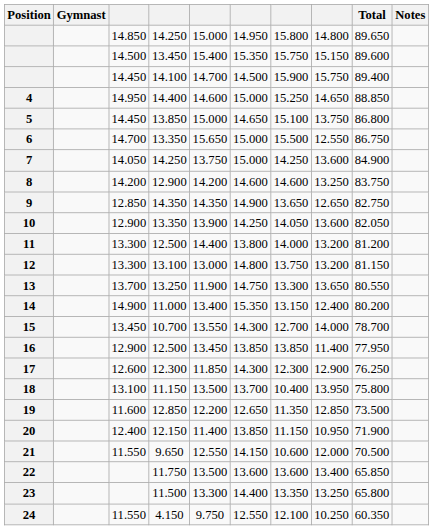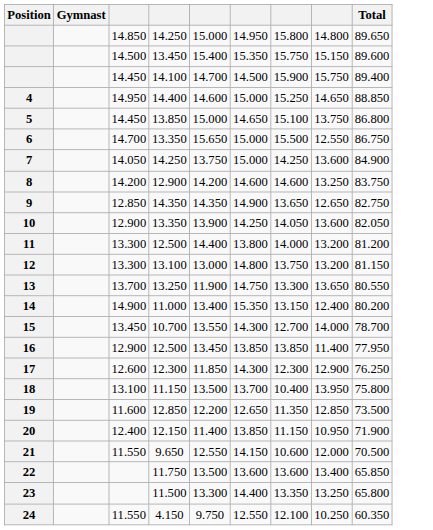- column: Notes
